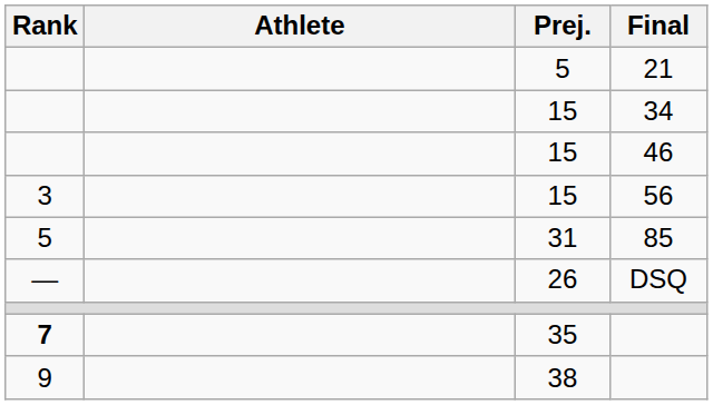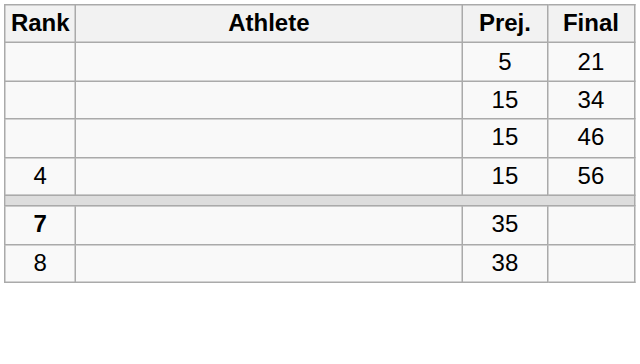15 / 56 | Rank: 3 -> 4
- row: 5 | 31 | 85
- row: — | 26 | DSQ
38 | Rank: 9 -> 8
